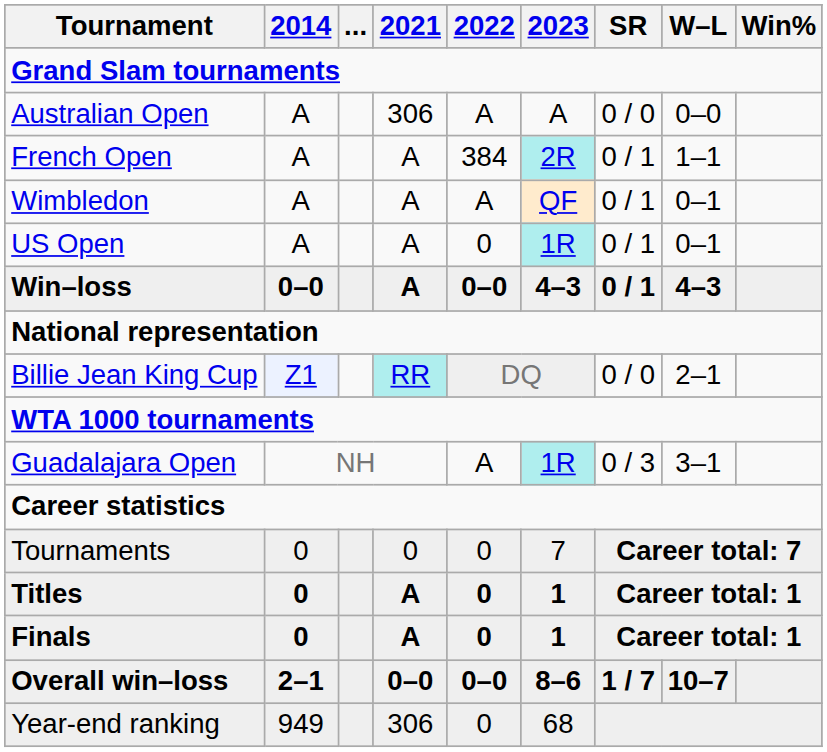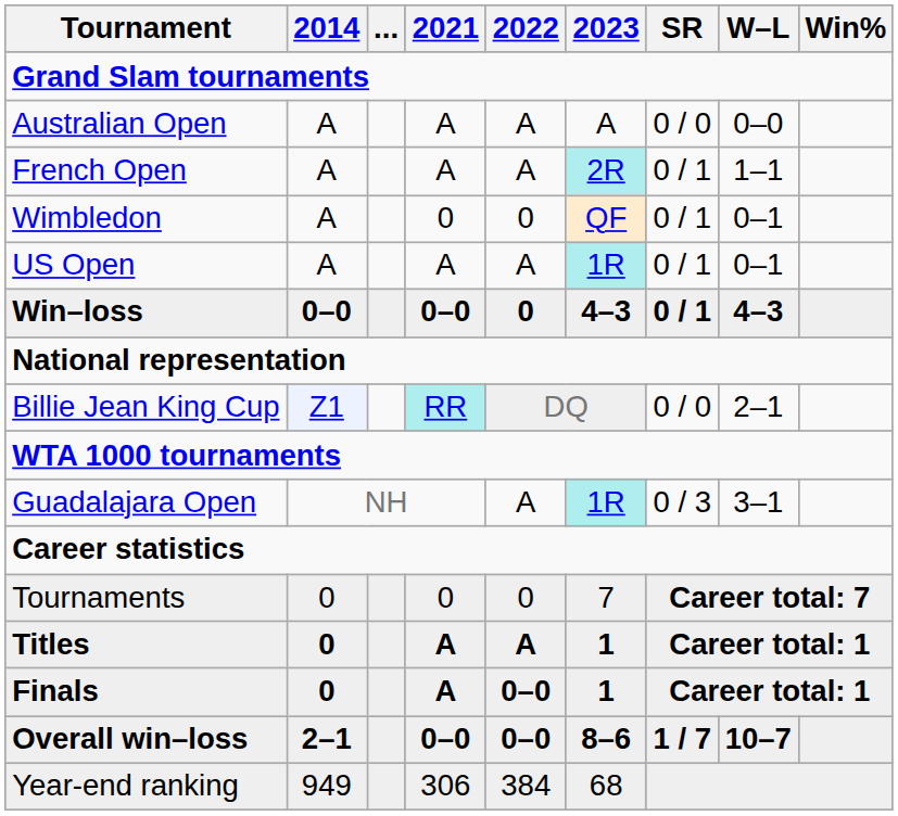Australian Open | 2021: 306 -> A
French Open | 2022: 384 -> A
Wimbledon | 2021: A -> 0
Wimbledon | 2022: A -> 0
US Open | 2022: 0 -> A
Win–loss | 2021: A -> 0–0
Win–loss | 2022: 0–0 -> 0
Titles | 2022: 0 -> A
Finals | 2022: 0 -> 0–0
Year-end ranking | 2022: 0 -> 384
